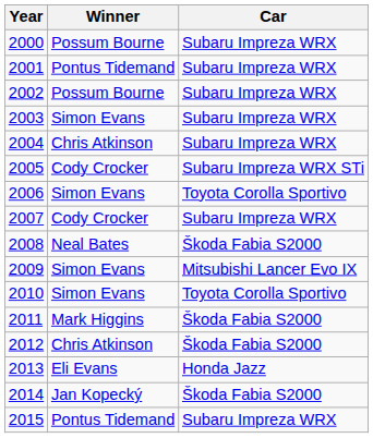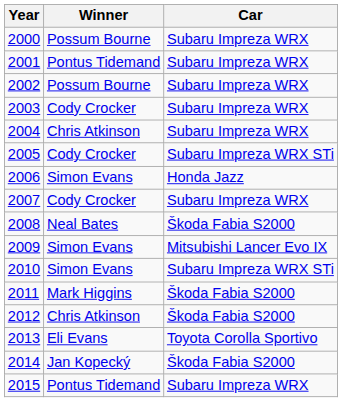2003 | Winner: Simon Evans -> Cody Crocker
2006 | Car: Toyota Corolla Sportivo -> Honda Jazz
2010 | Car: Toyota Corolla Sportivo -> Subaru Impreza WRX STi
2013 | Car: Honda Jazz -> Toyota Corolla Sportivo
